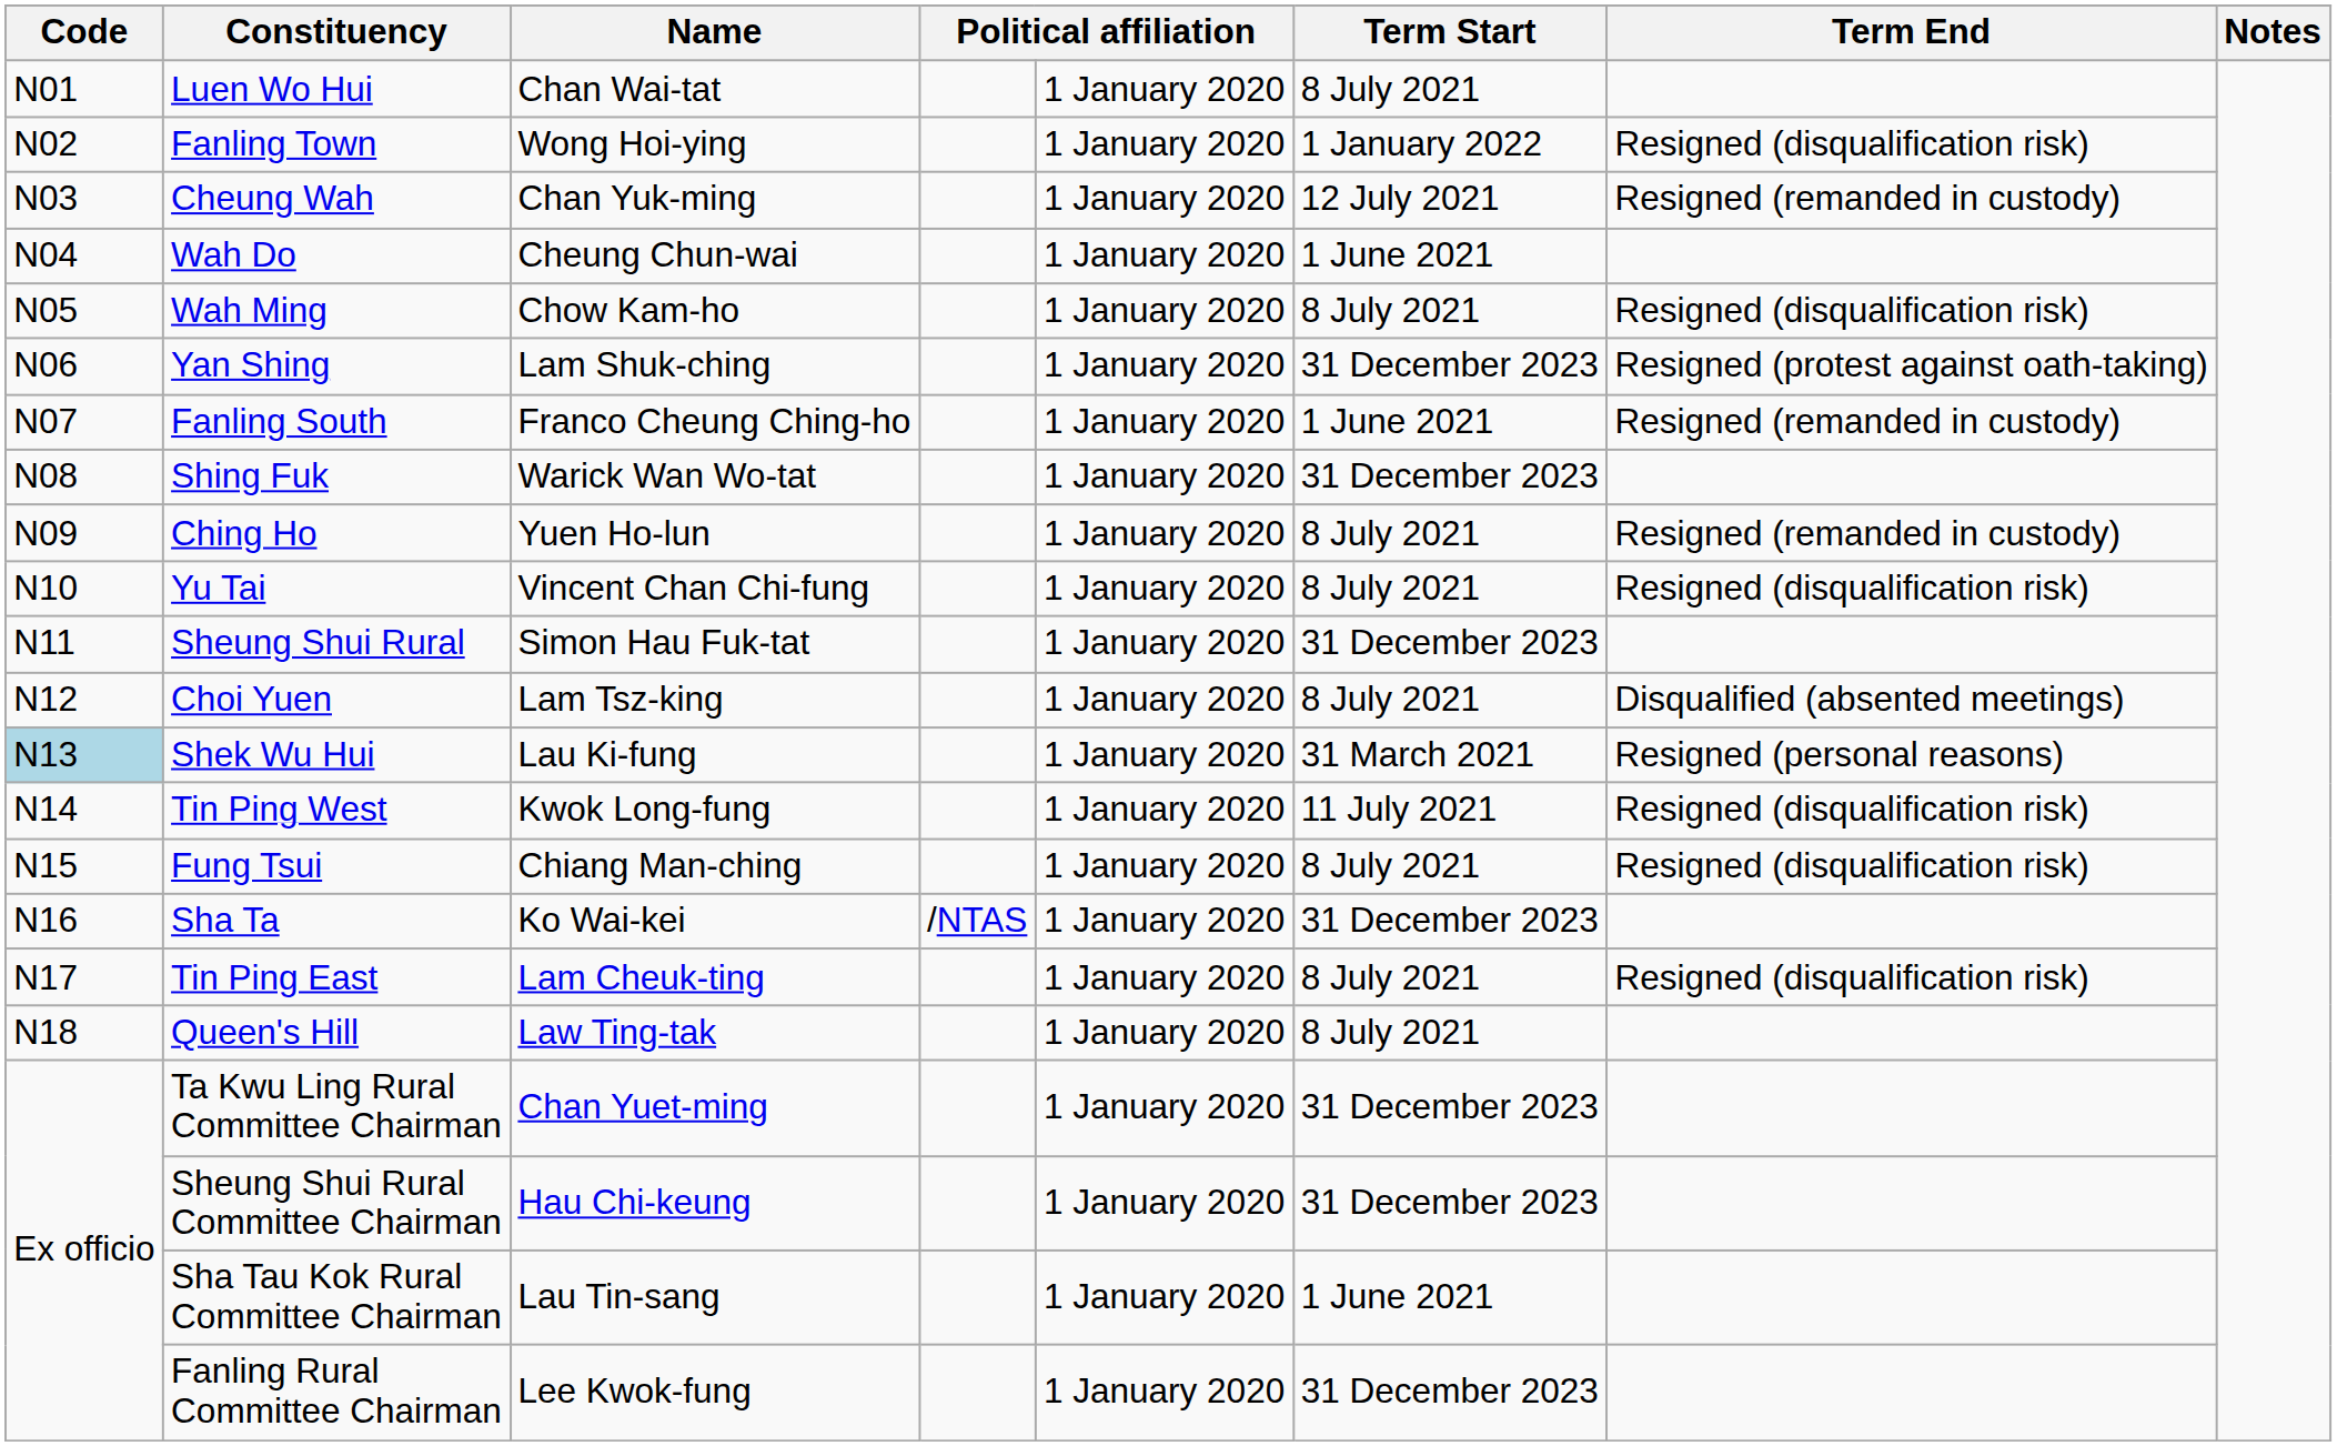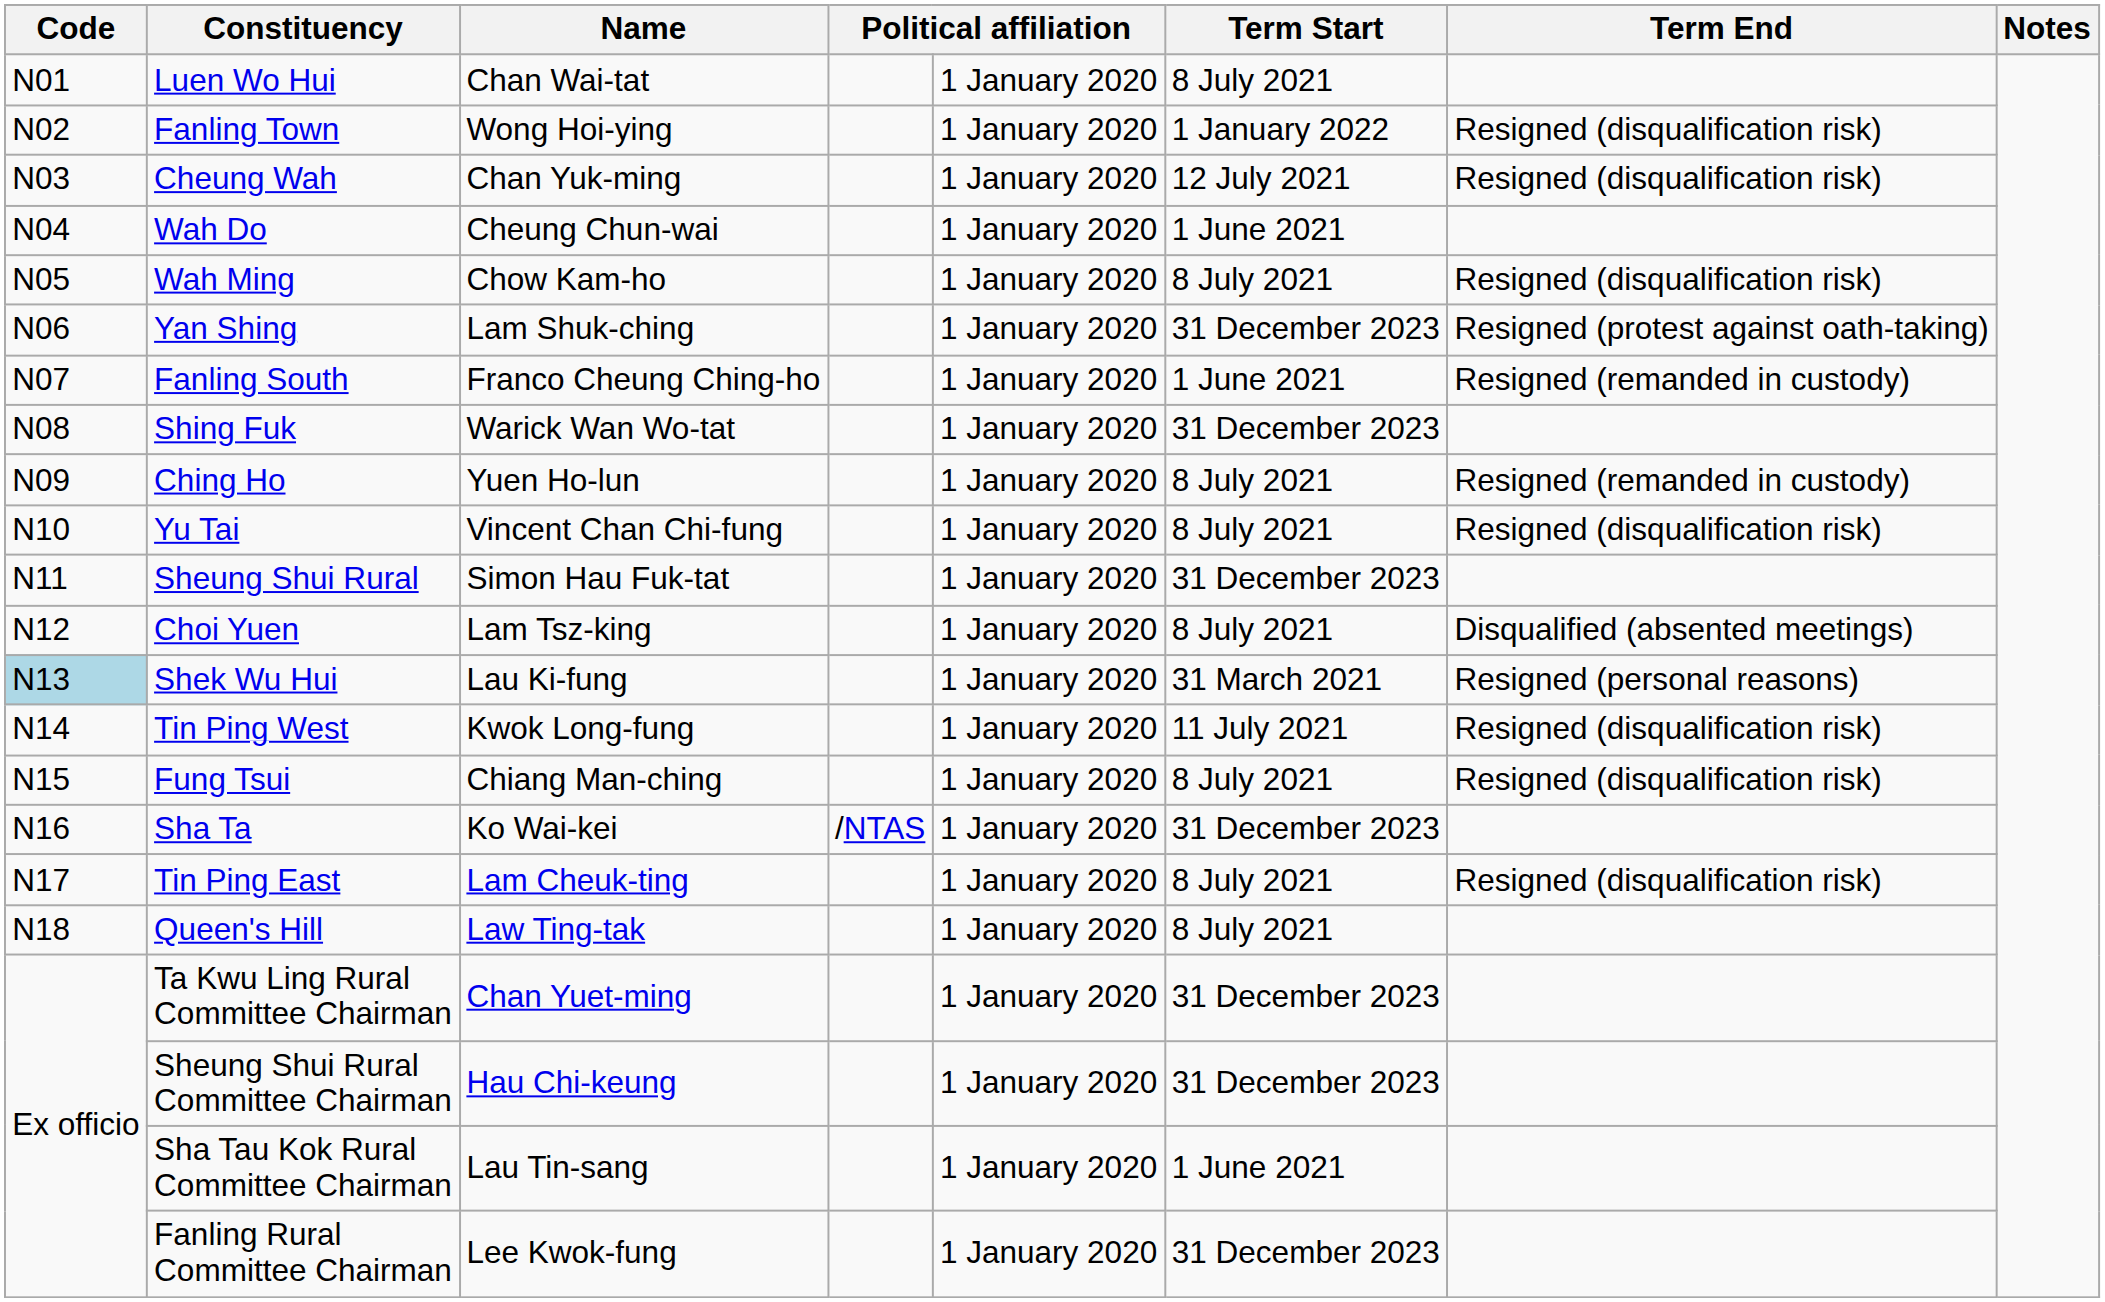Cheung Wah | Term End: Resigned (remanded in custody) -> Resigned (disqualification risk)
